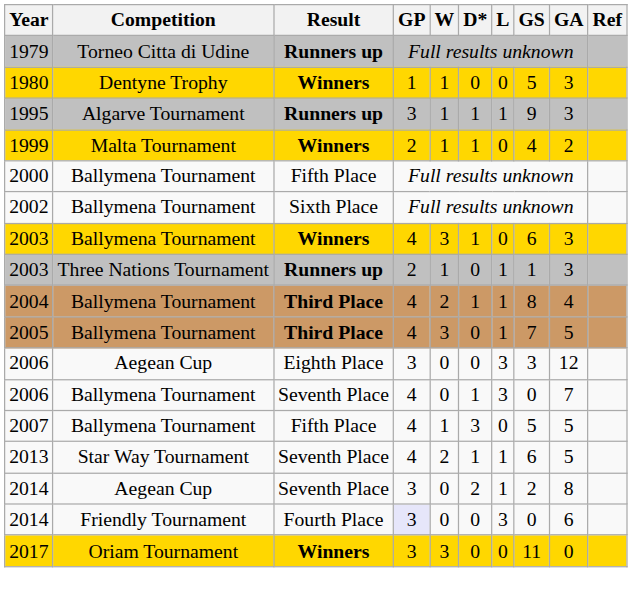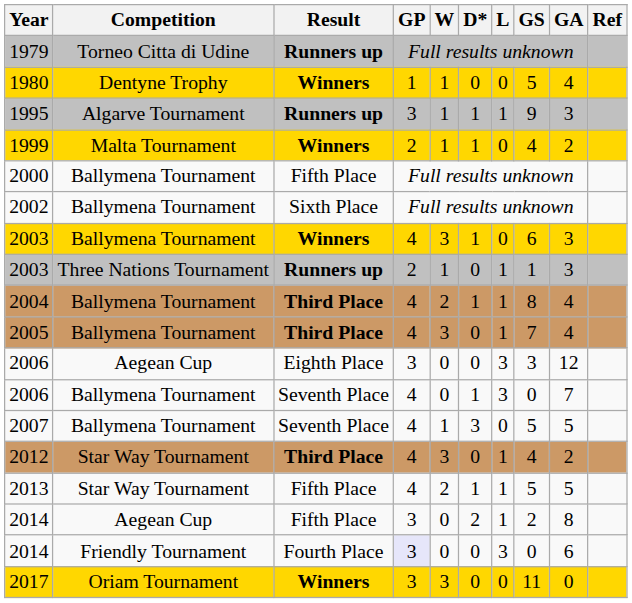1980 | GA: 3 -> 4
2005 | GA: 5 -> 4
2007 | Result: Fifth Place -> Seventh Place
+ row: 2012 | Star Way Tournament | Third Place | 4 | 3 | 0 | 1 | 4 | 2
2013 | Result: Seventh Place -> Fifth Place
2013 | GS: 6 -> 5
2014 / Aegean Cup | Result: Seventh Place -> Fifth Place
